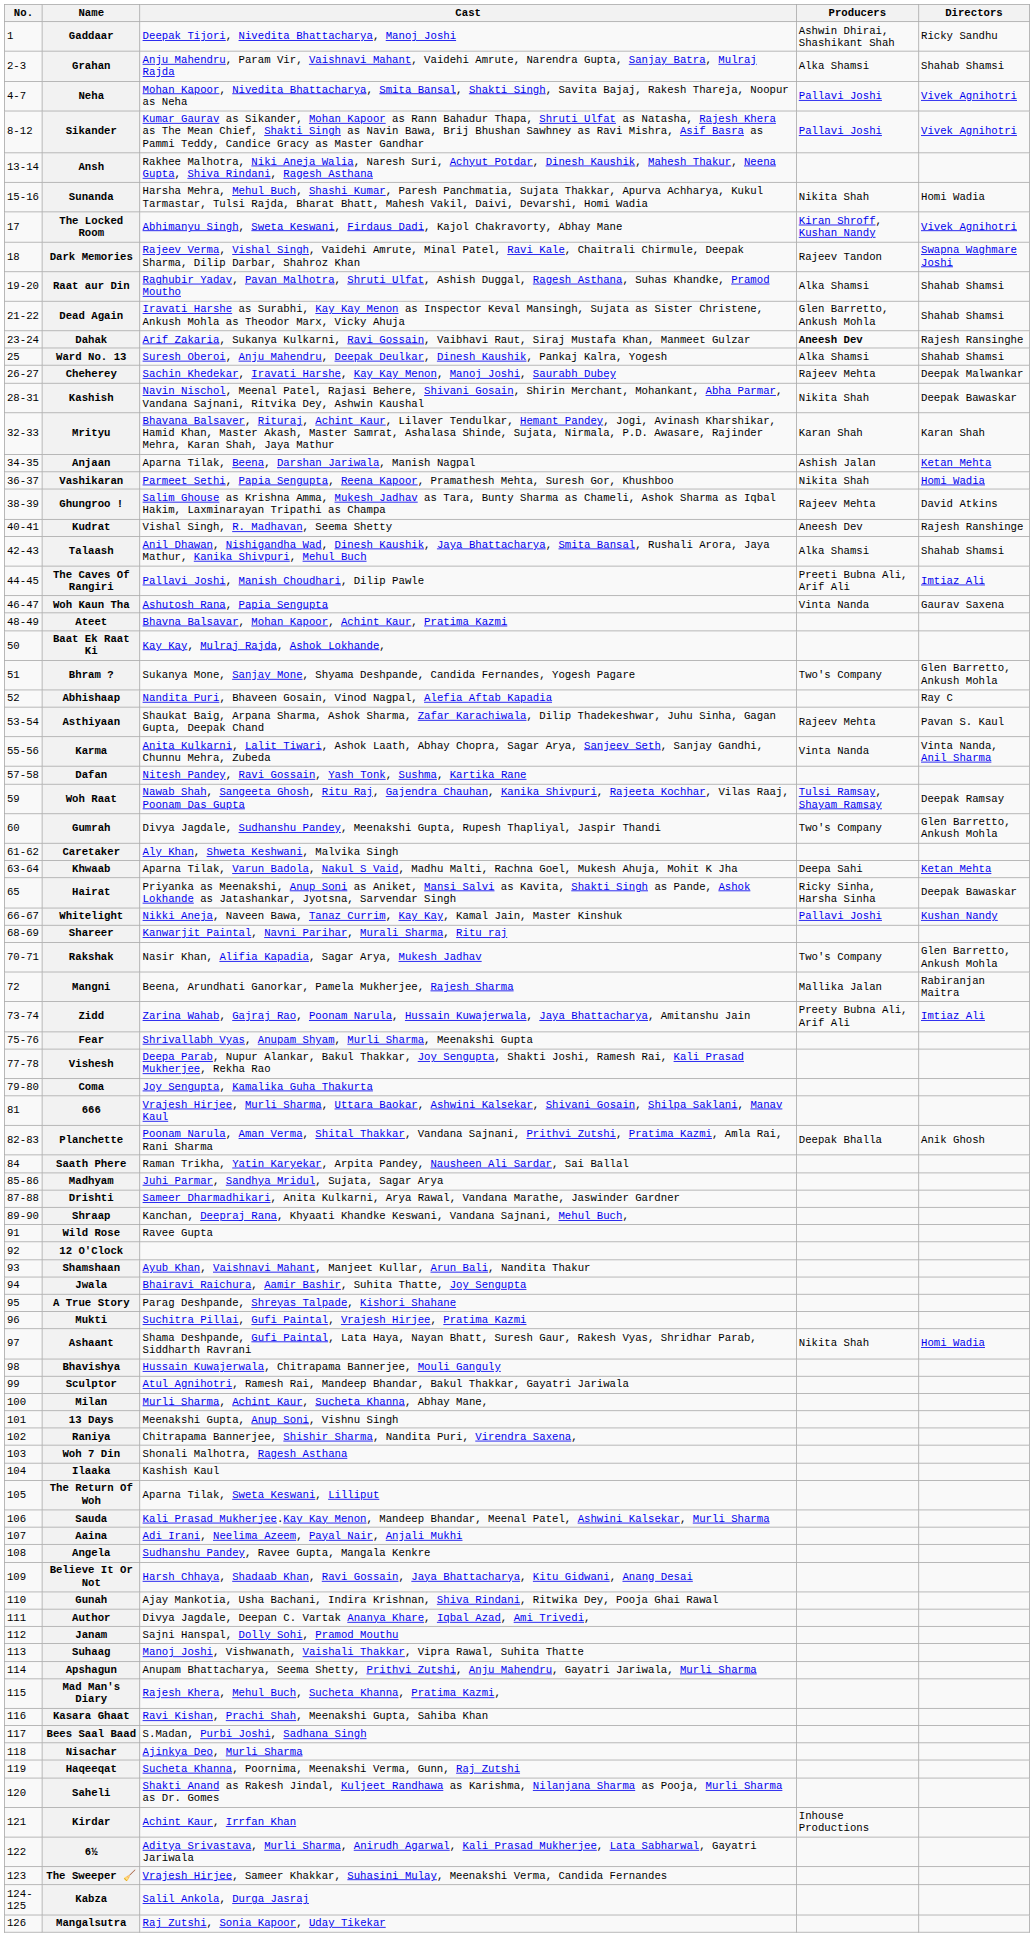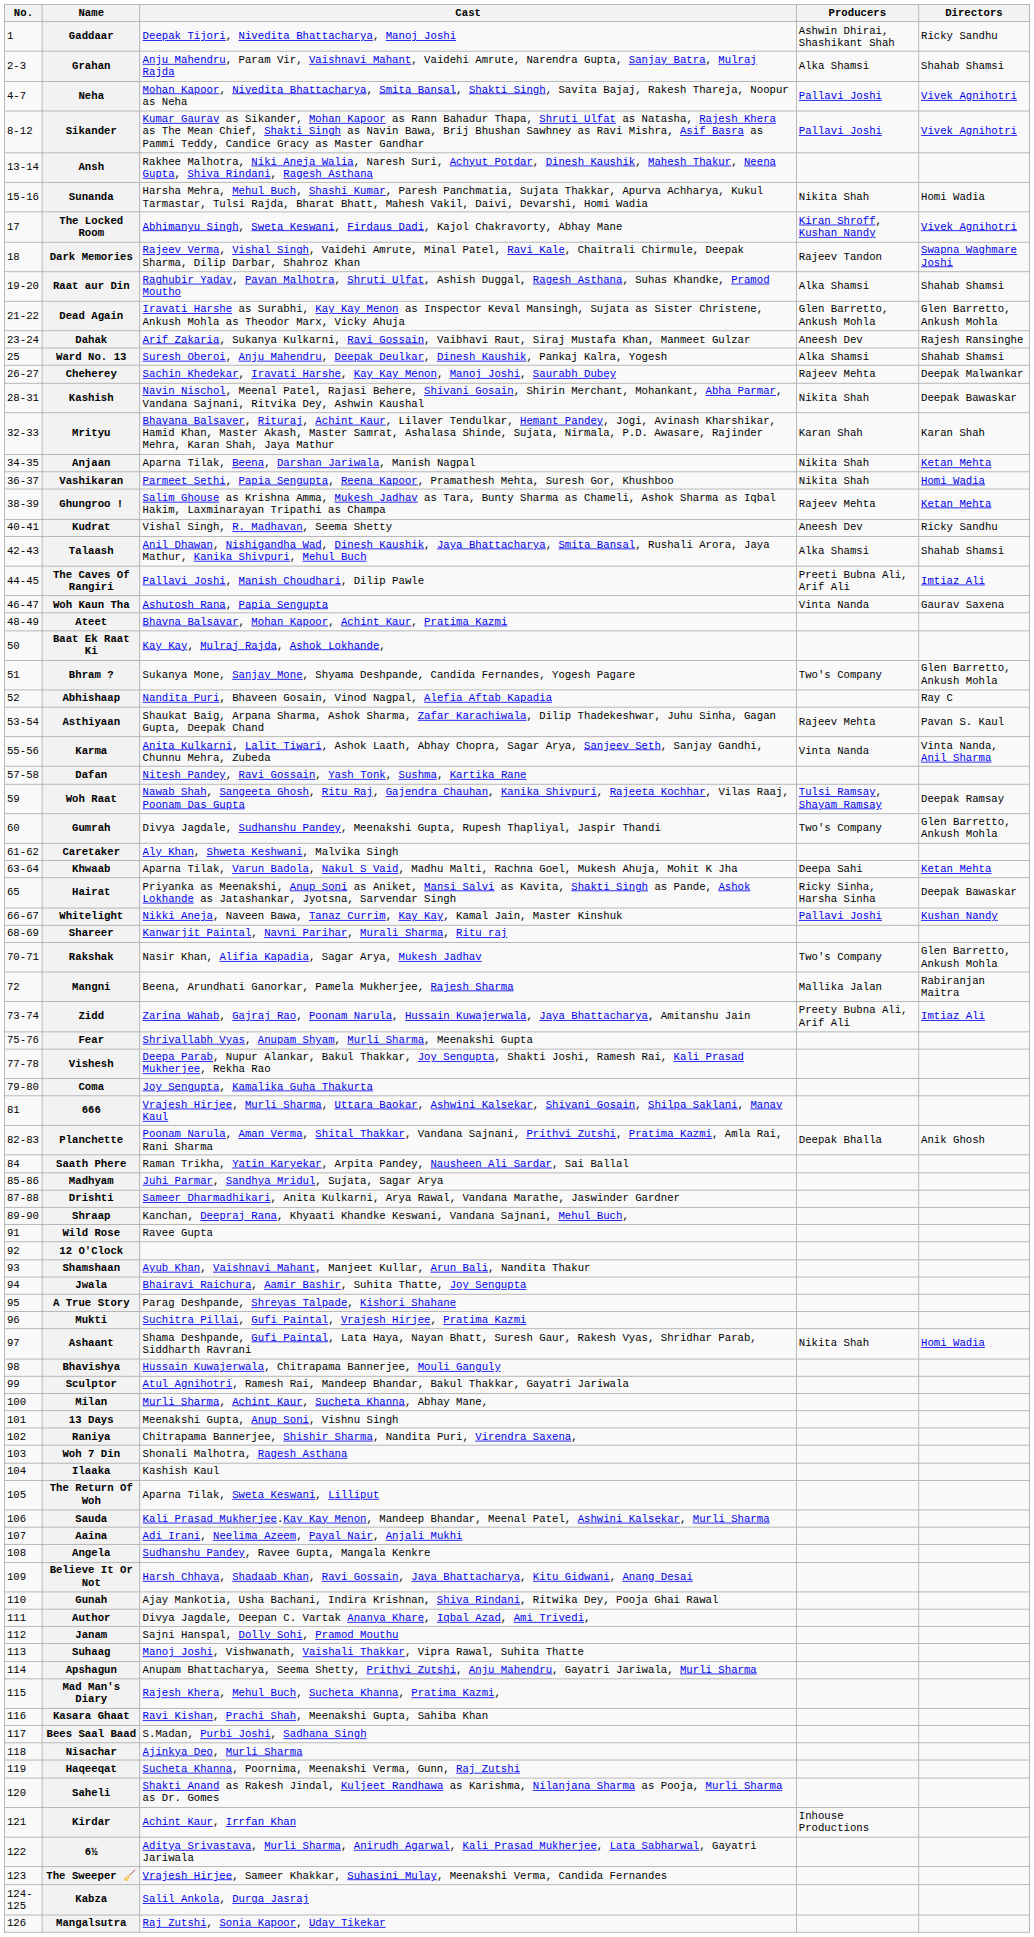Dead Again | Directors: Shahab Shamsi -> Glen Barretto, Ankush Mohla
Dahak | Producers: bold -> normal
Anjaan | Producers: Ashish Jalan -> Nikita Shah
Ghungroo ! | Directors: David Atkins -> Ketan Mehta
Kudrat | Directors: Rajesh Ranshinge -> Ricky Sandhu
